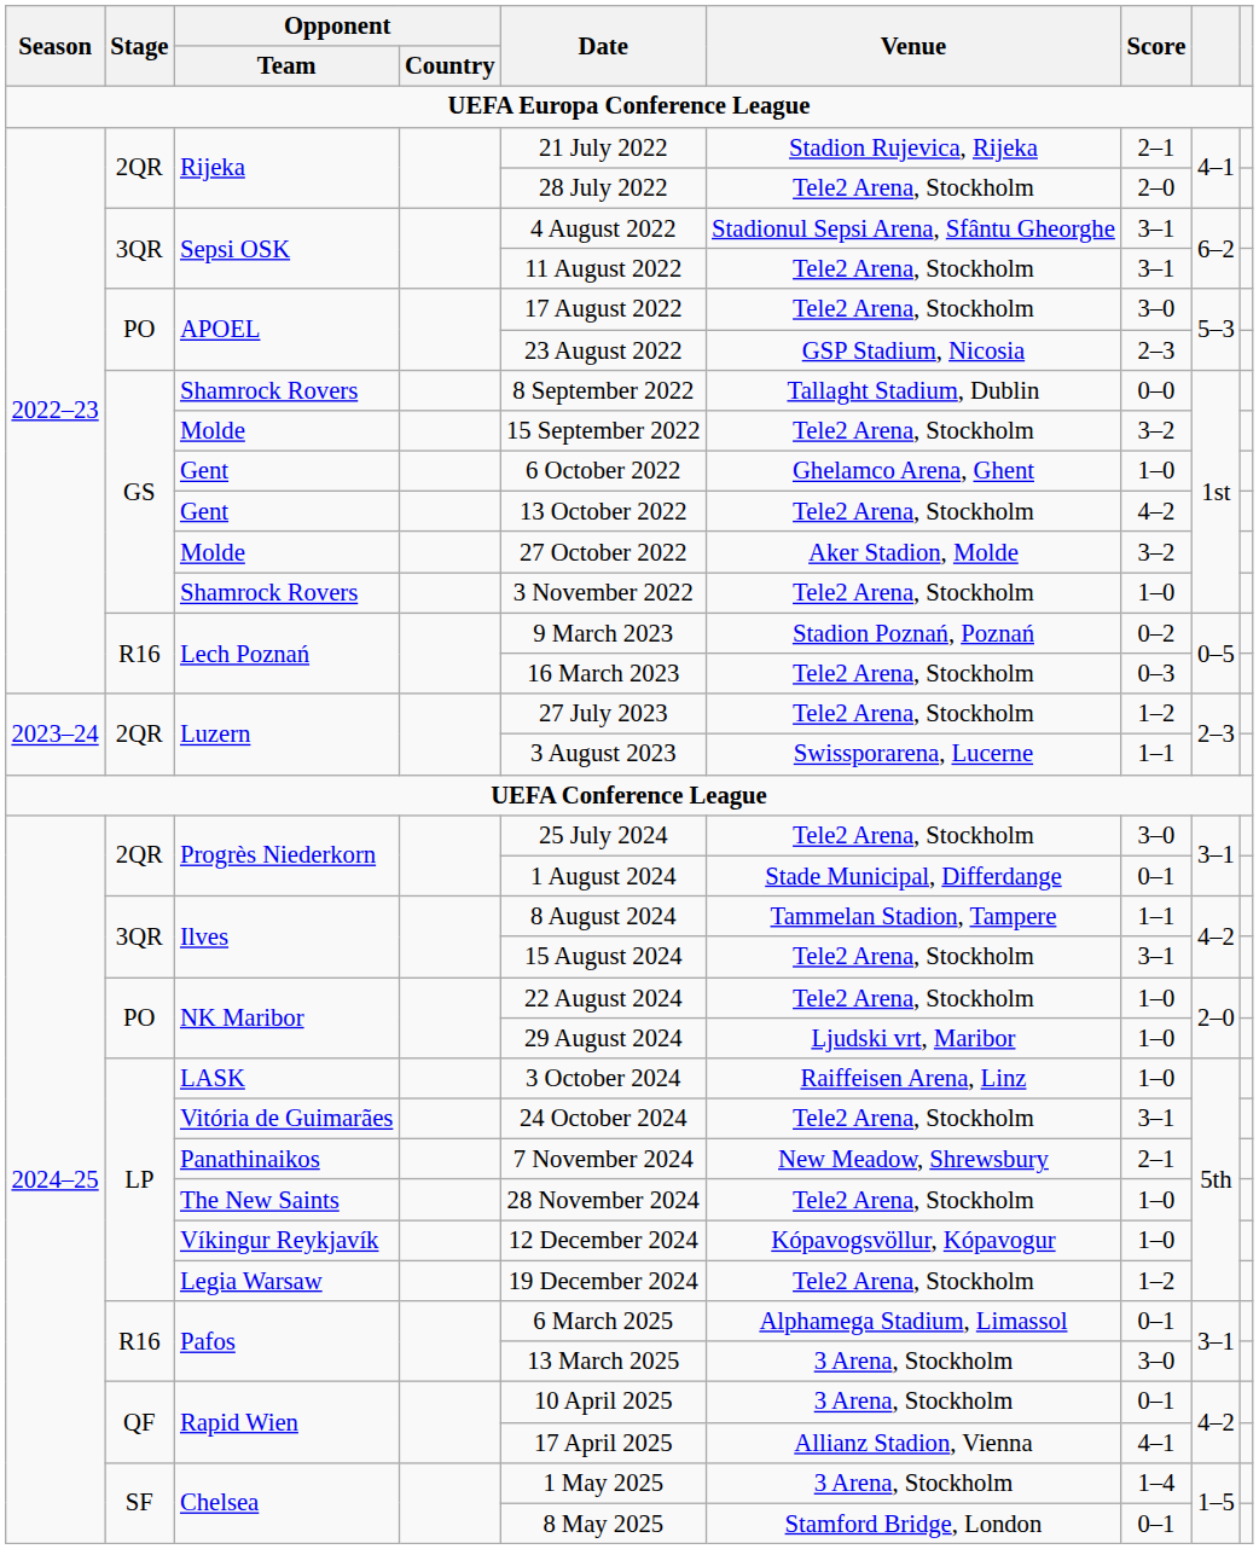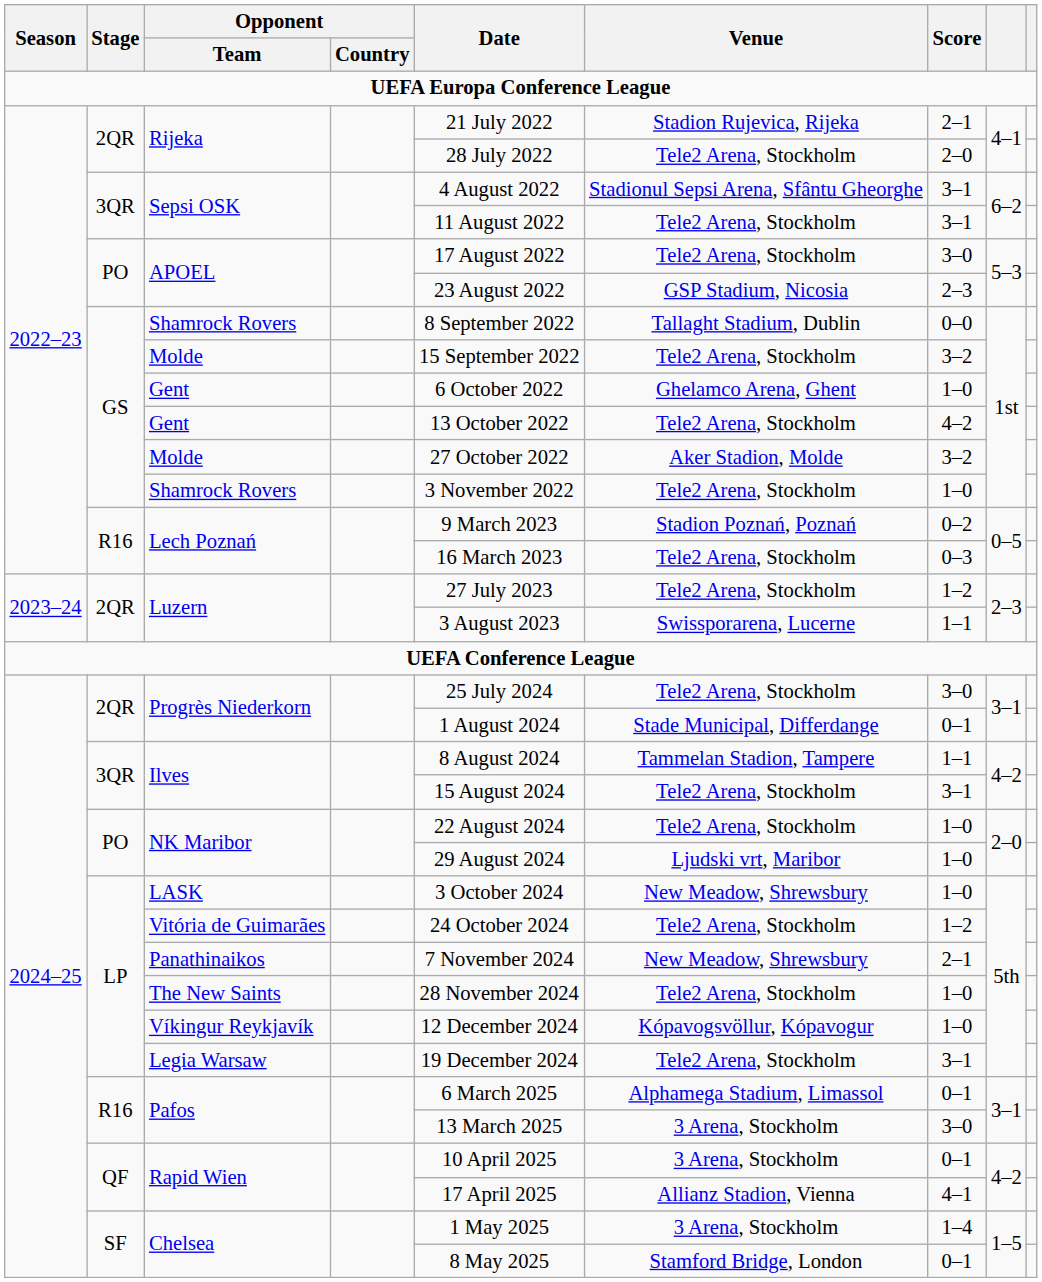LASK | Venue: Raiffeisen Arena, Linz -> New Meadow, Shrewsbury
Vitória de Guimarães | Score: 3–1 -> 1–2
Legia Warsaw | Score: 1–2 -> 3–1
